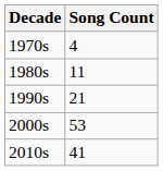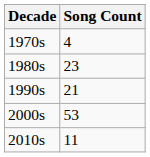1980s | Song Count: 11 -> 23
2010s | Song Count: 41 -> 11
